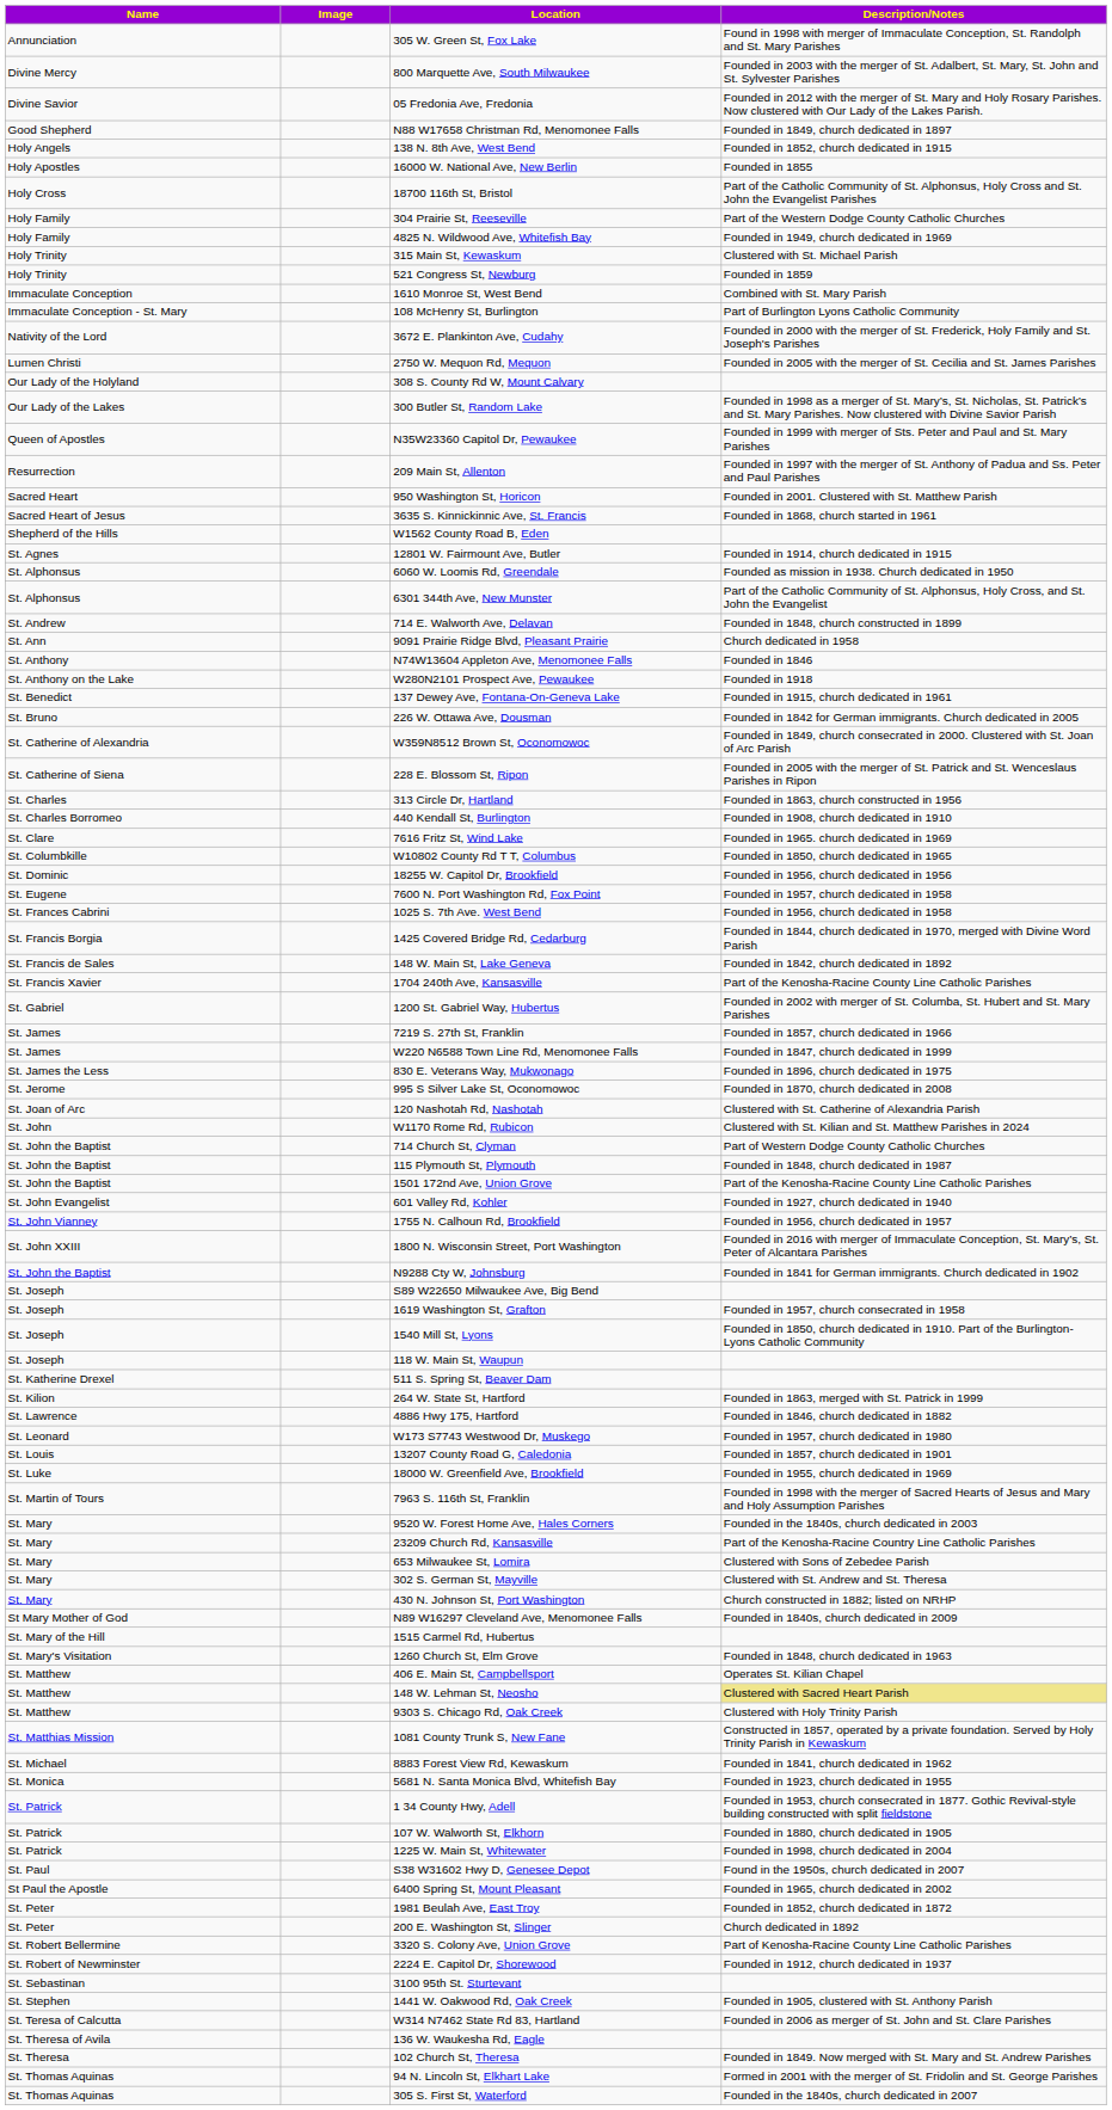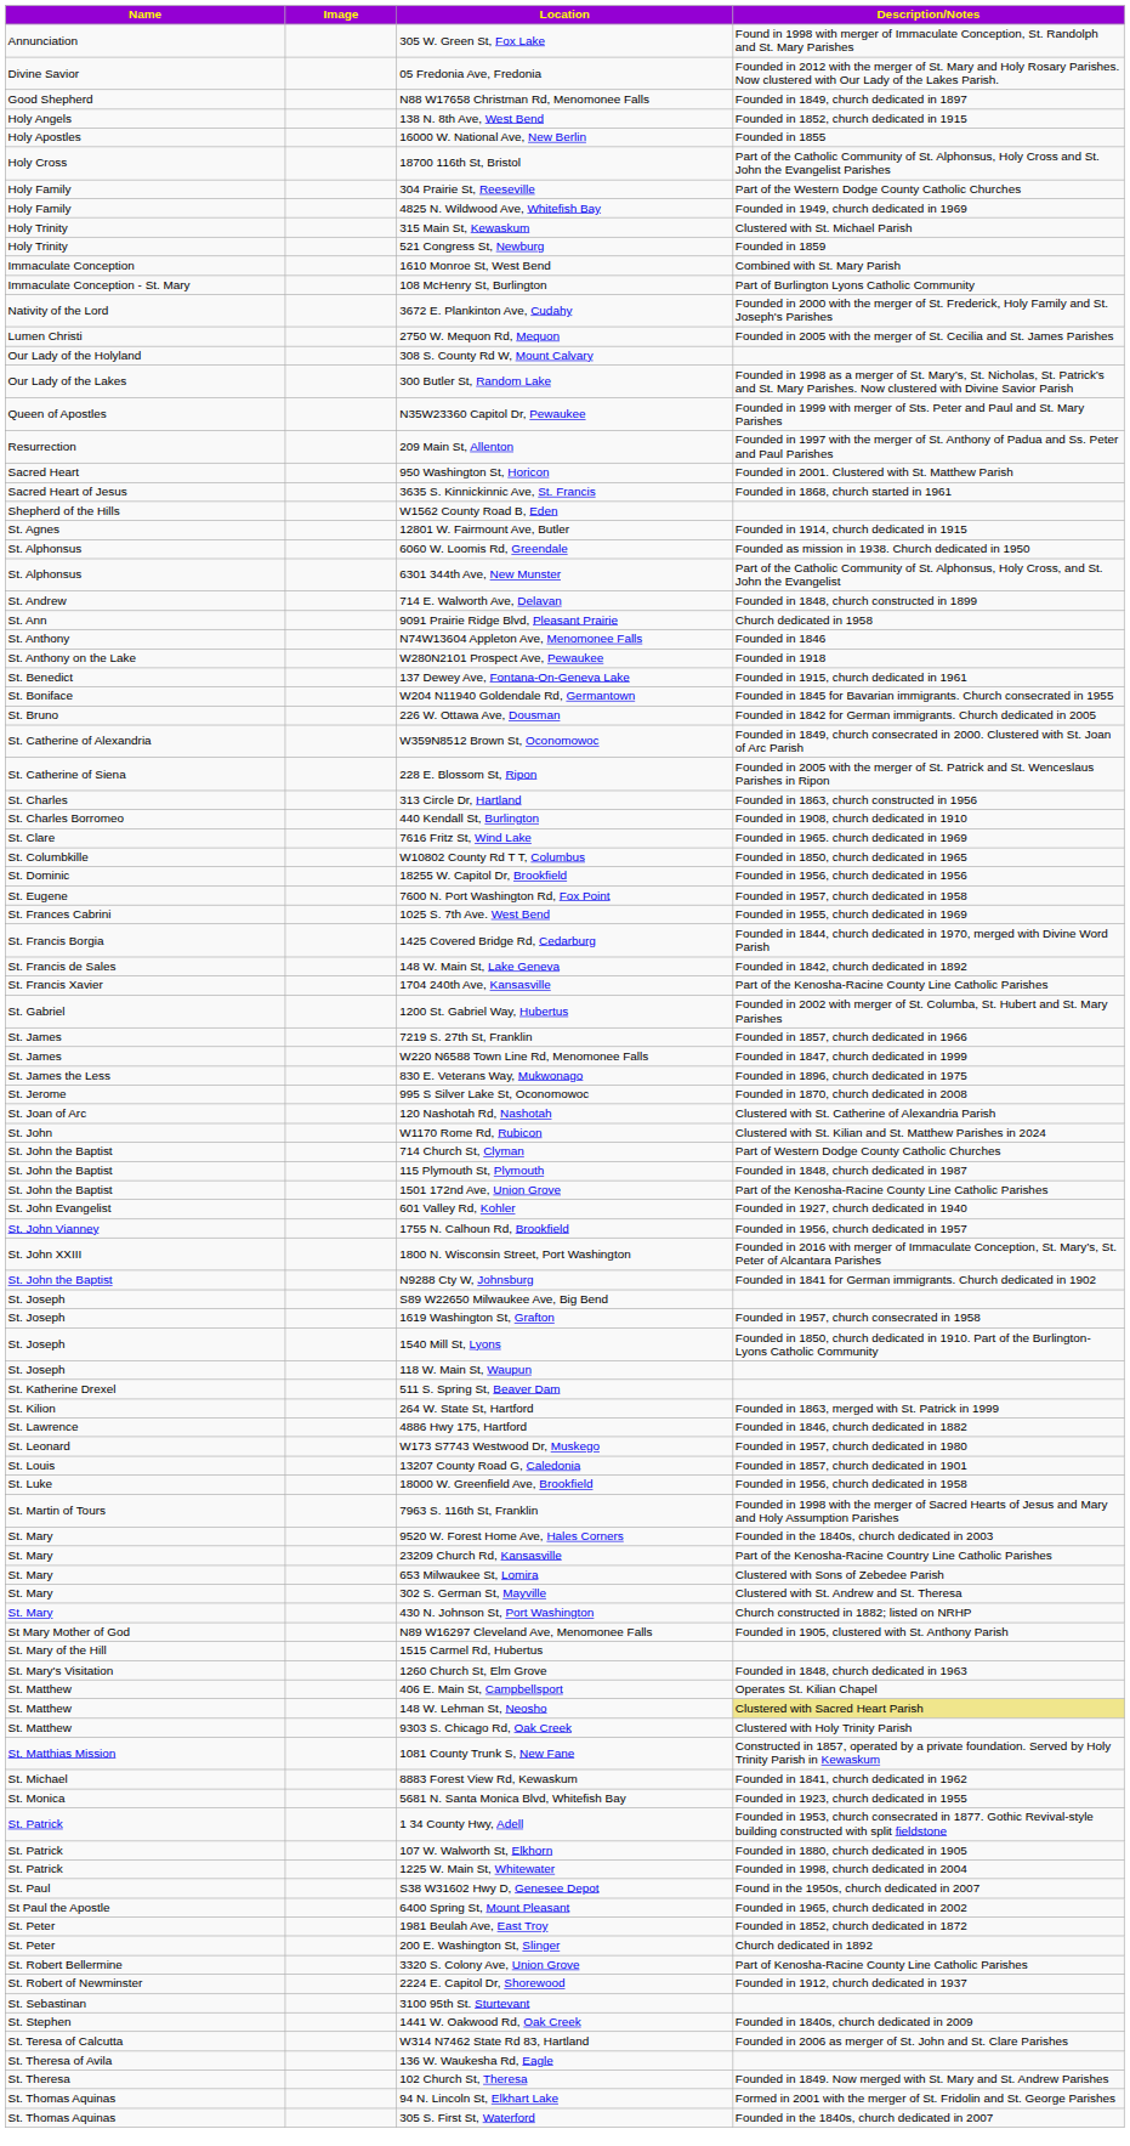- row: Divine Mercy | 800 Marquette Ave, South Milwaukee | Founded in 2003 with the merger of St. Adalbert, St. Mary, St. John and St. Sylvester Parishes
+ row: St. Boniface | W204 N11940 Goldendale Rd, Germantown | Founded in 1845 for Bavarian immigrants. Church consecrated in 1955
1025 S. 7th Ave. West Bend | Description/Notes: Founded in 1956, church dedicated in 1958 -> Founded in 1955, church dedicated in 1969
18000 W. Greenfield Ave, Brookfield | Description/Notes: Founded in 1955, church dedicated in 1969 -> Founded in 1956, church dedicated in 1958
N89 W16297 Cleveland Ave, Menomonee Falls | Description/Notes: Founded in 1840s, church dedicated in 2009 -> Founded in 1905, clustered with St. Anthony Parish
1441 W. Oakwood Rd, Oak Creek | Description/Notes: Founded in 1905, clustered with St. Anthony Parish -> Founded in 1840s, church dedicated in 2009
